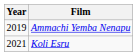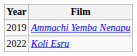Koli Esru | Year: 2021 -> 2022
